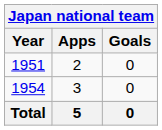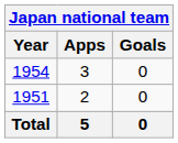rows swapped: 1951 <-> 1954
